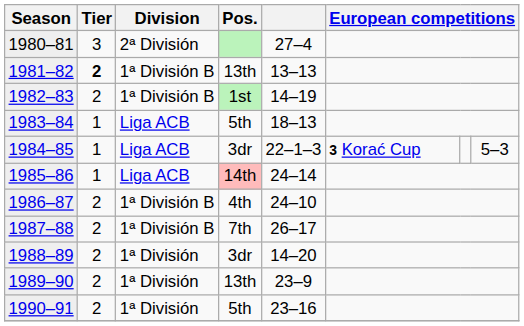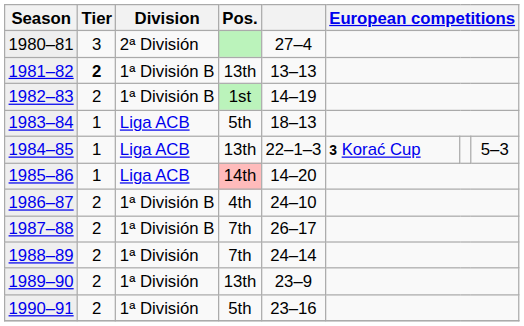1984–85 | Pos.: 3dr -> 13th
1985–86 | column 5: 24–14 -> 14–20
1988–89 | Pos.: 3dr -> 7th
1988–89 | column 5: 14–20 -> 24–14
